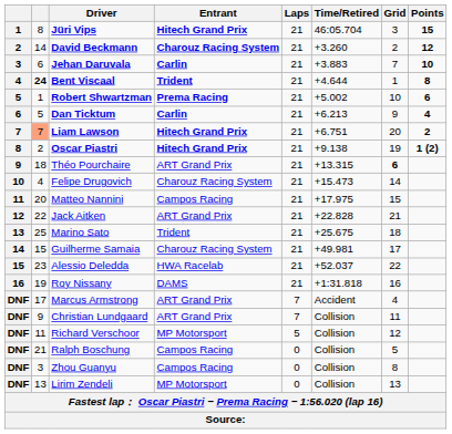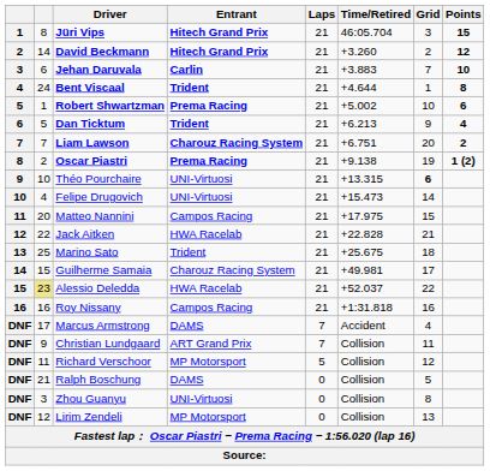David Beckmann | Entrant: Charouz Racing System -> Hitech Grand Prix
Bent Viscaal | column 2: bold -> normal
Dan Ticktum | Entrant: Carlin -> Trident
Liam Lawson | column 2: lightsalmon background -> no background
Liam Lawson | Entrant: Hitech Grand Prix -> Charouz Racing System
Oscar Piastri | Entrant: Hitech Grand Prix -> Prema Racing
Théo Pourchaire | column 2: 18 -> 10
Théo Pourchaire | Entrant: ART Grand Prix -> UNI-Virtuosi
Felipe Drugovich | Entrant: Charouz Racing System -> UNI-Virtuosi
Jack Aitken | Entrant: ART Grand Prix -> HWA Racelab
Alessio Deledda | column 2: no background -> khaki background
Roy Nissany | column 2: 19 -> 16
Roy Nissany | Entrant: DAMS -> Campos Racing
Marcus Armstrong | Entrant: ART Grand Prix -> DAMS
Ralph Boschung | Entrant: Campos Racing -> DAMS
Zhou Guanyu | Entrant: Campos Racing -> UNI-Virtuosi
Lirim Zendeli | column 2: 13 -> 12
